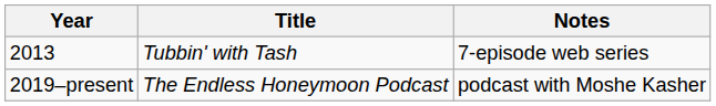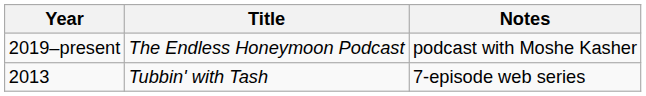rows swapped: 2013 <-> 2019–present
